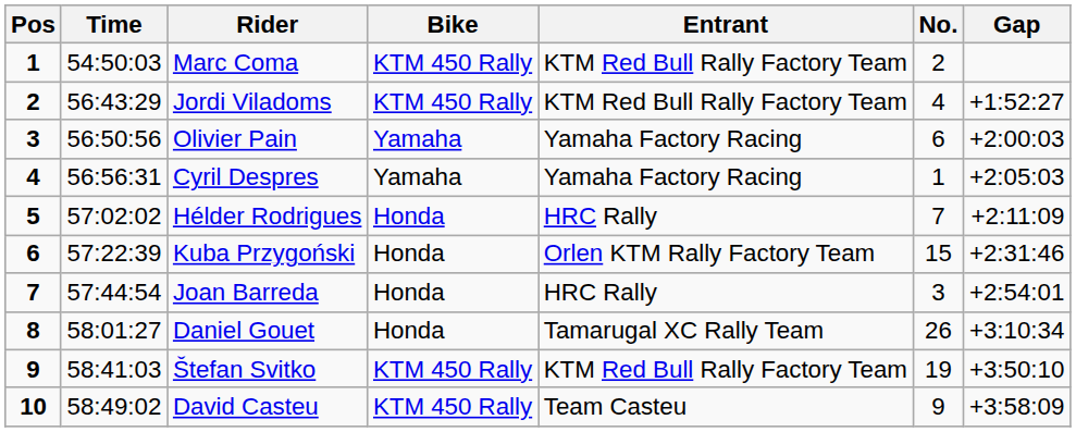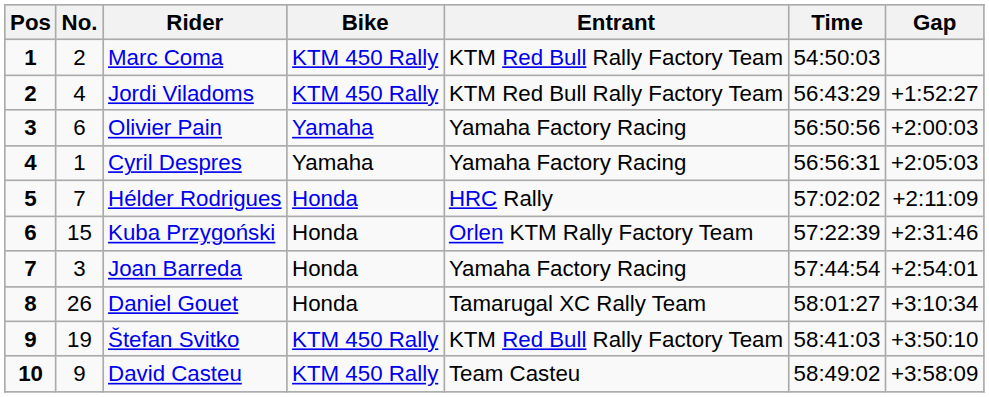columns swapped: No. <-> Time
Joan Barreda | Entrant: HRC Rally -> Yamaha Factory Racing
